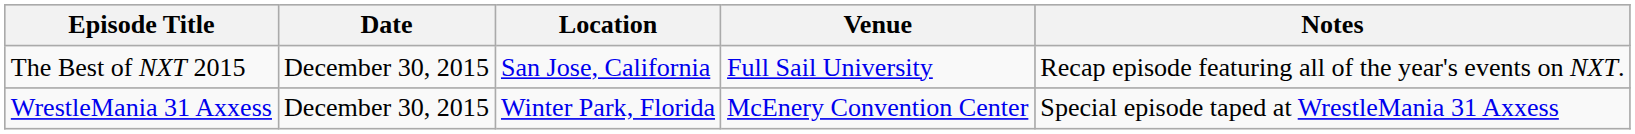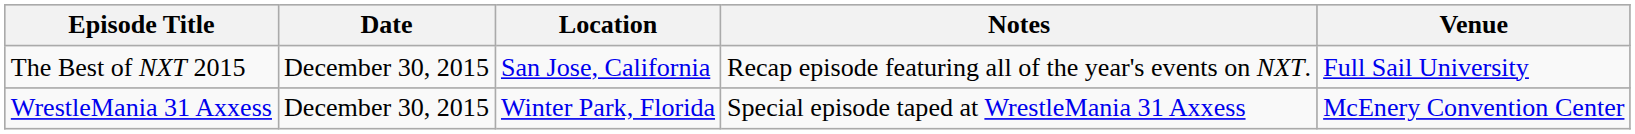columns swapped: Venue <-> Notes
